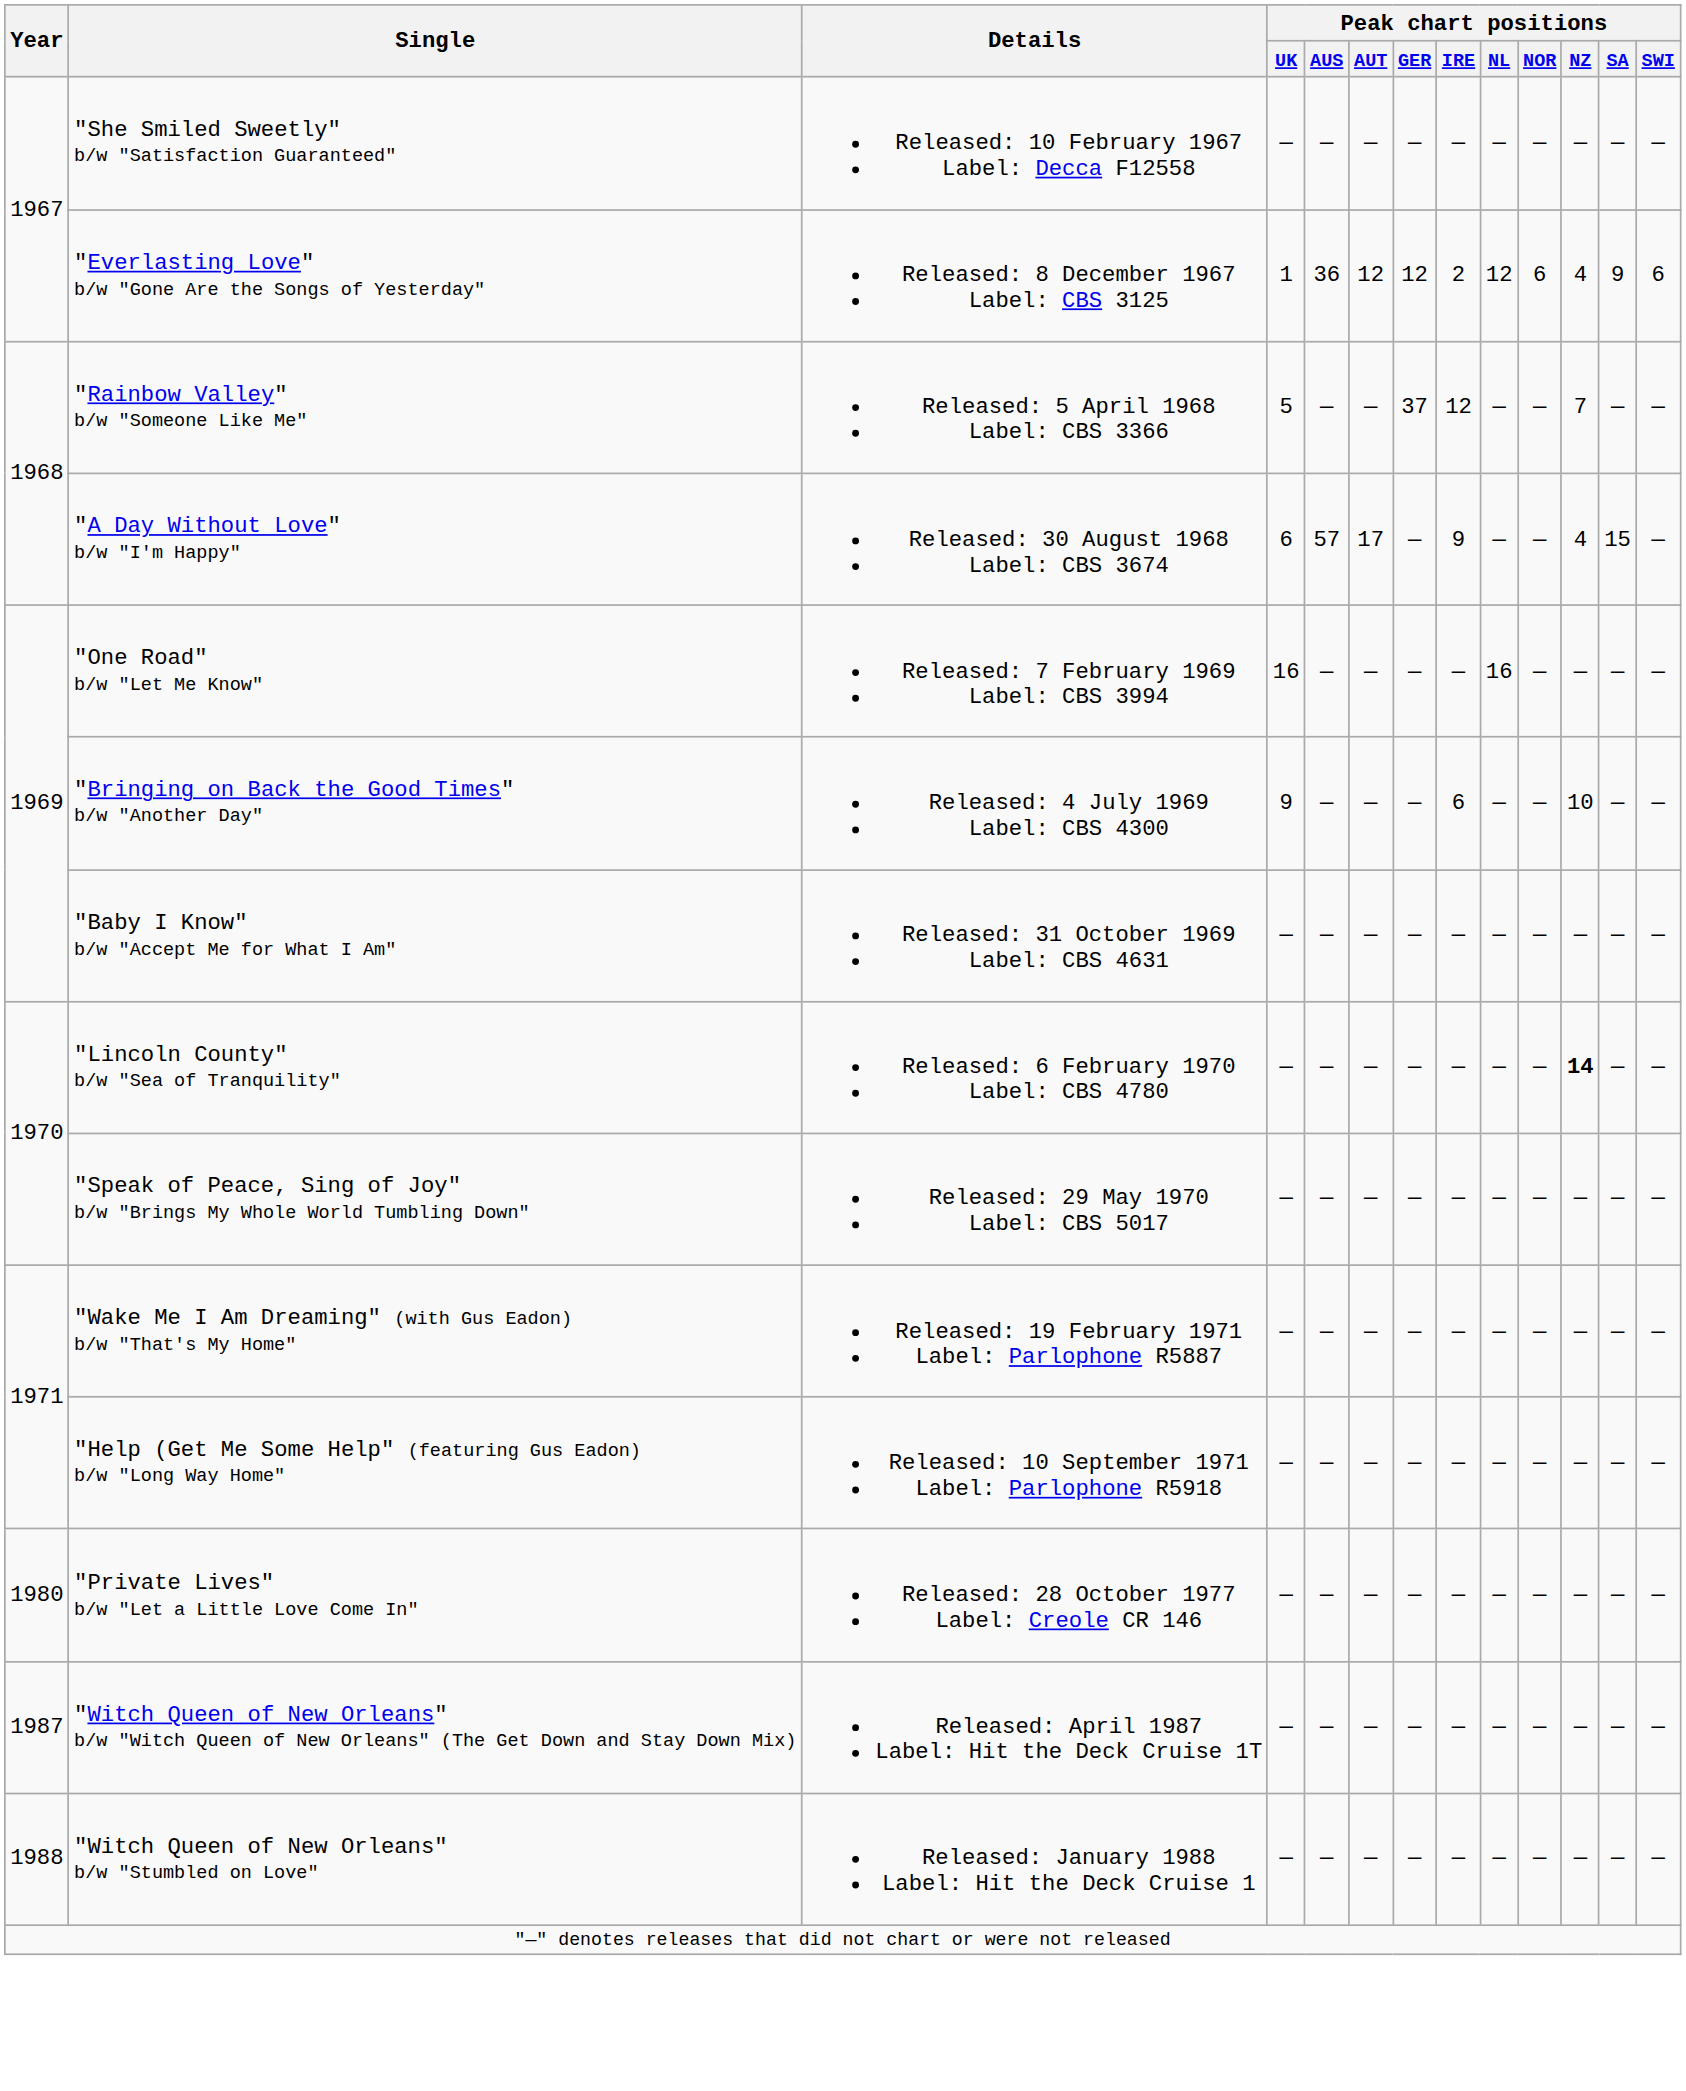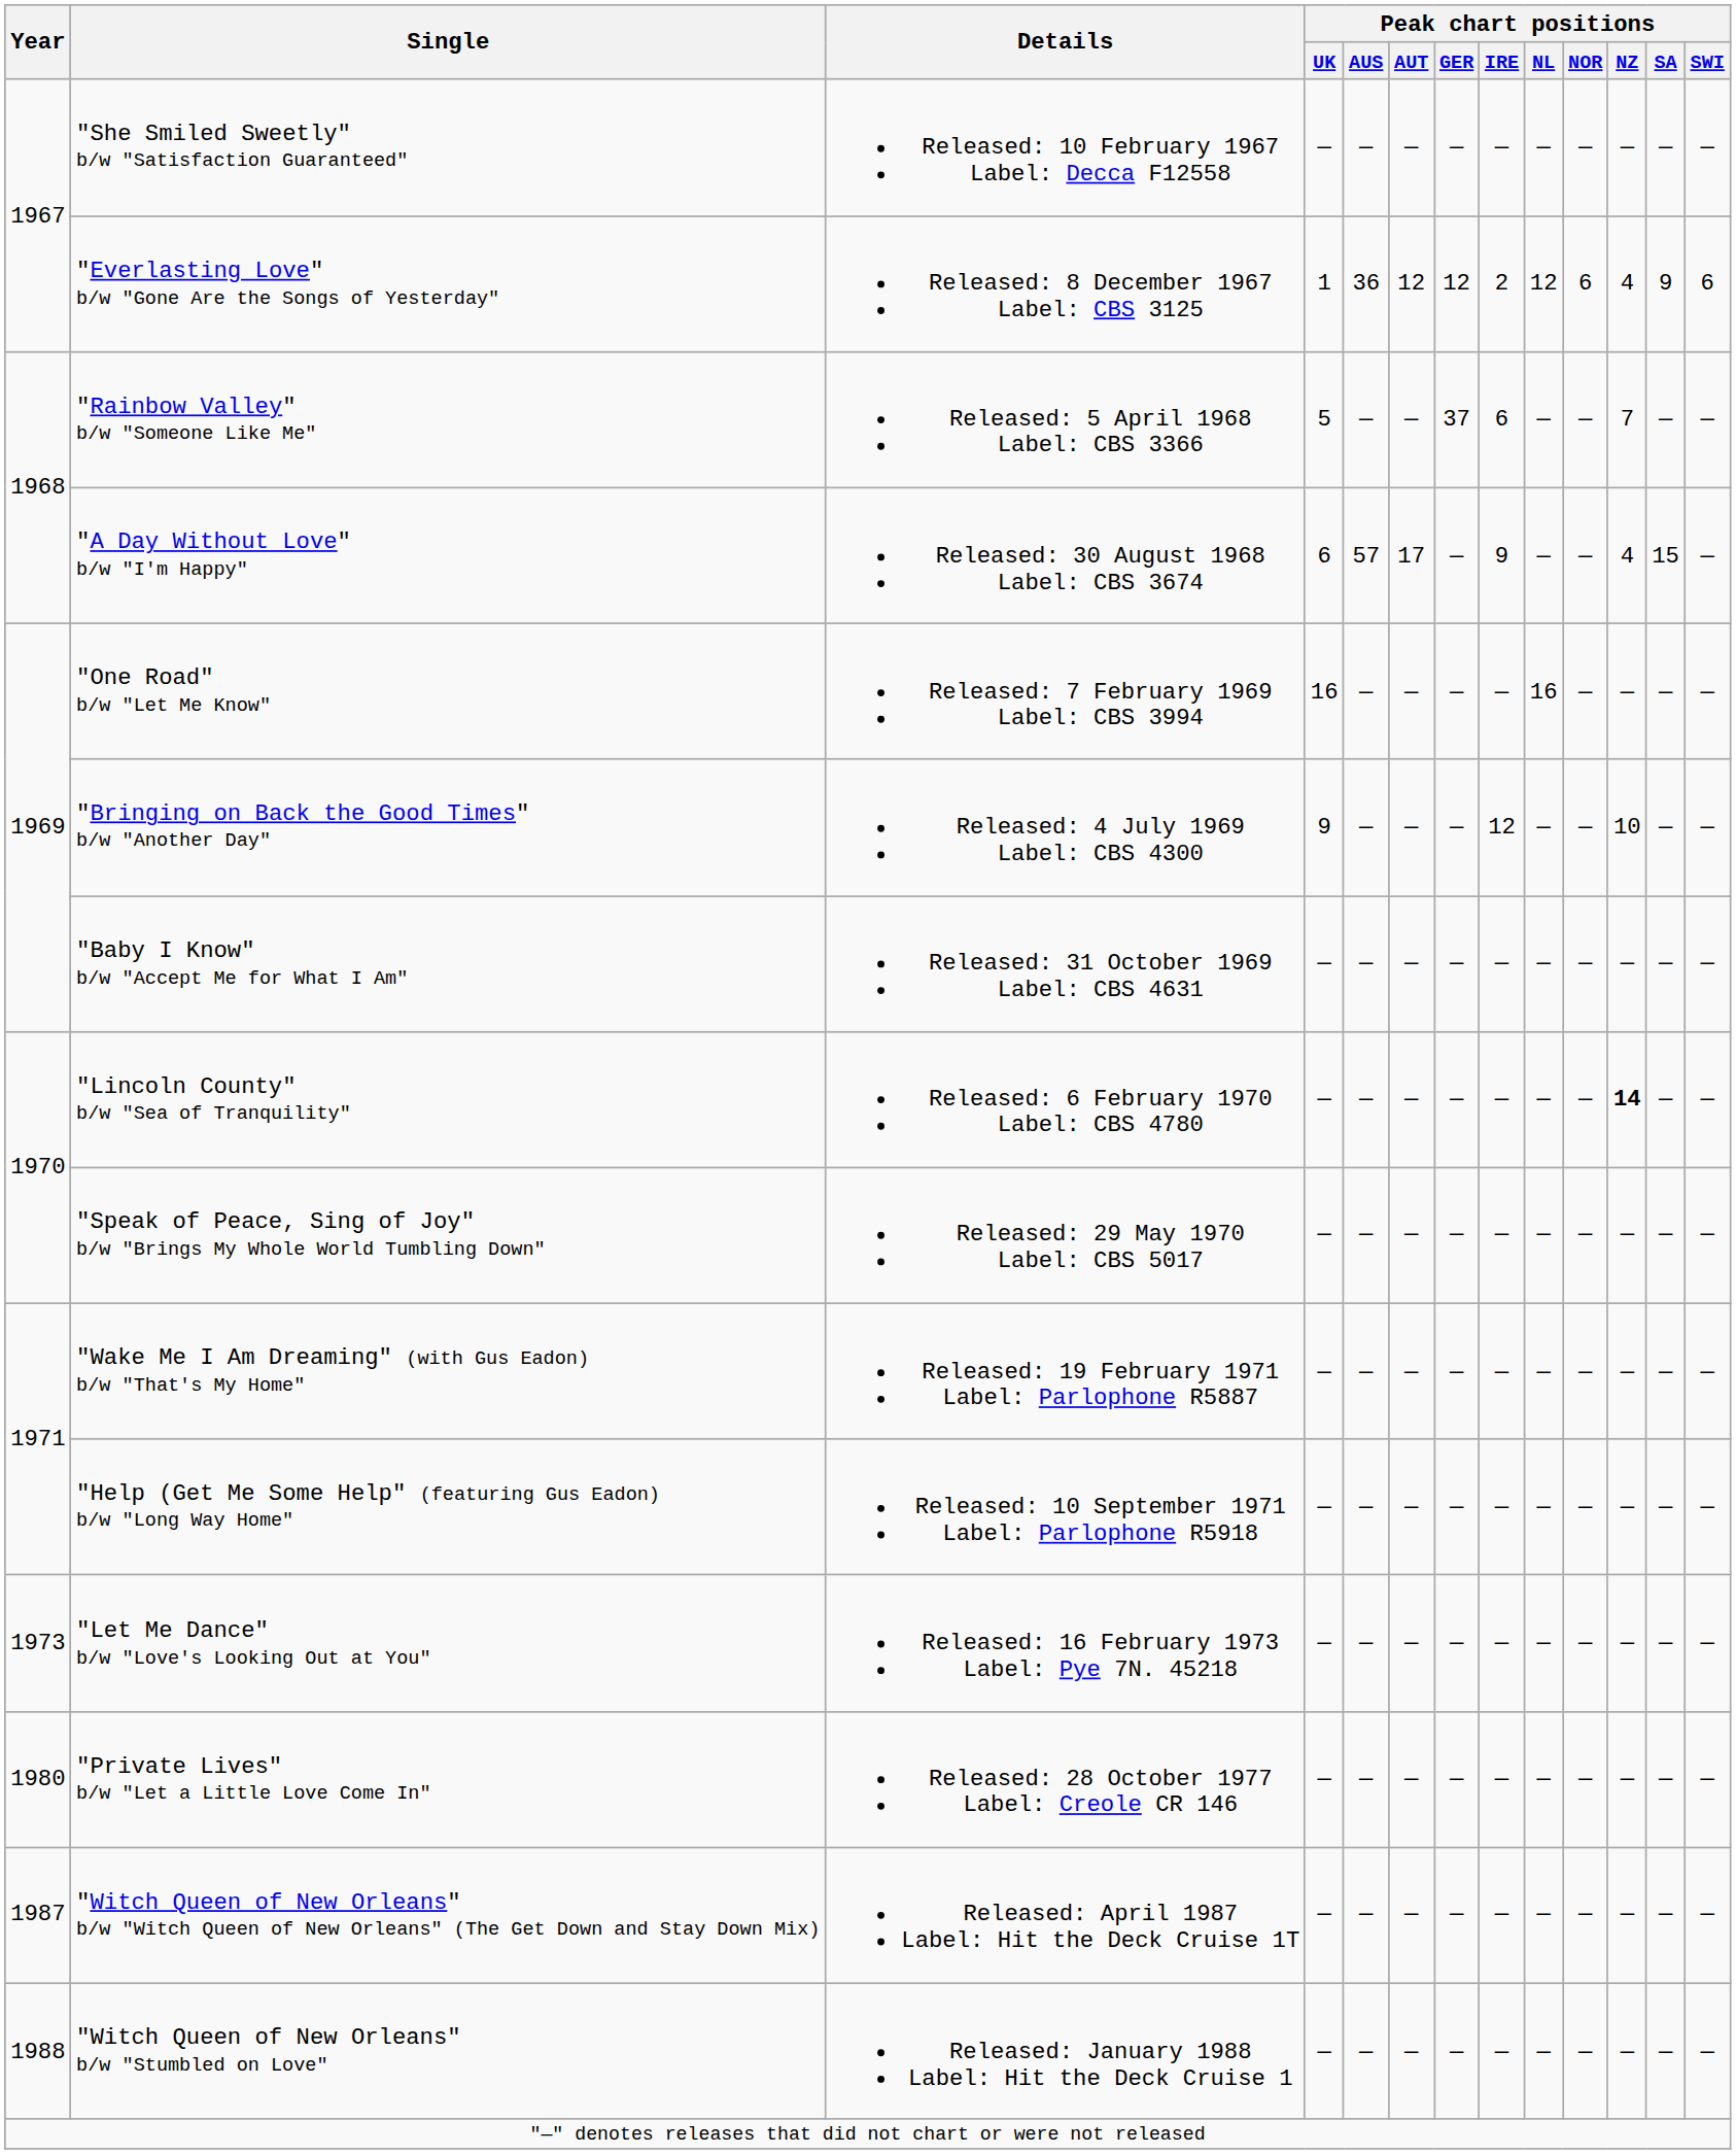"Rainbow Valley" b/w "Someone Like Me" | Peak chart positions / IRE: 12 -> 6
"Bringing on Back the Good Times" b/w "Another Day" | Peak chart positions / IRE: 6 -> 12
+ row: 1973 | "Let Me Dance" b/w "Love's Looking Out at You" | Released: 16 February 1973 Label: Pye 7N. 45218 | — | — | — | — | — | — | — | — | — | —
